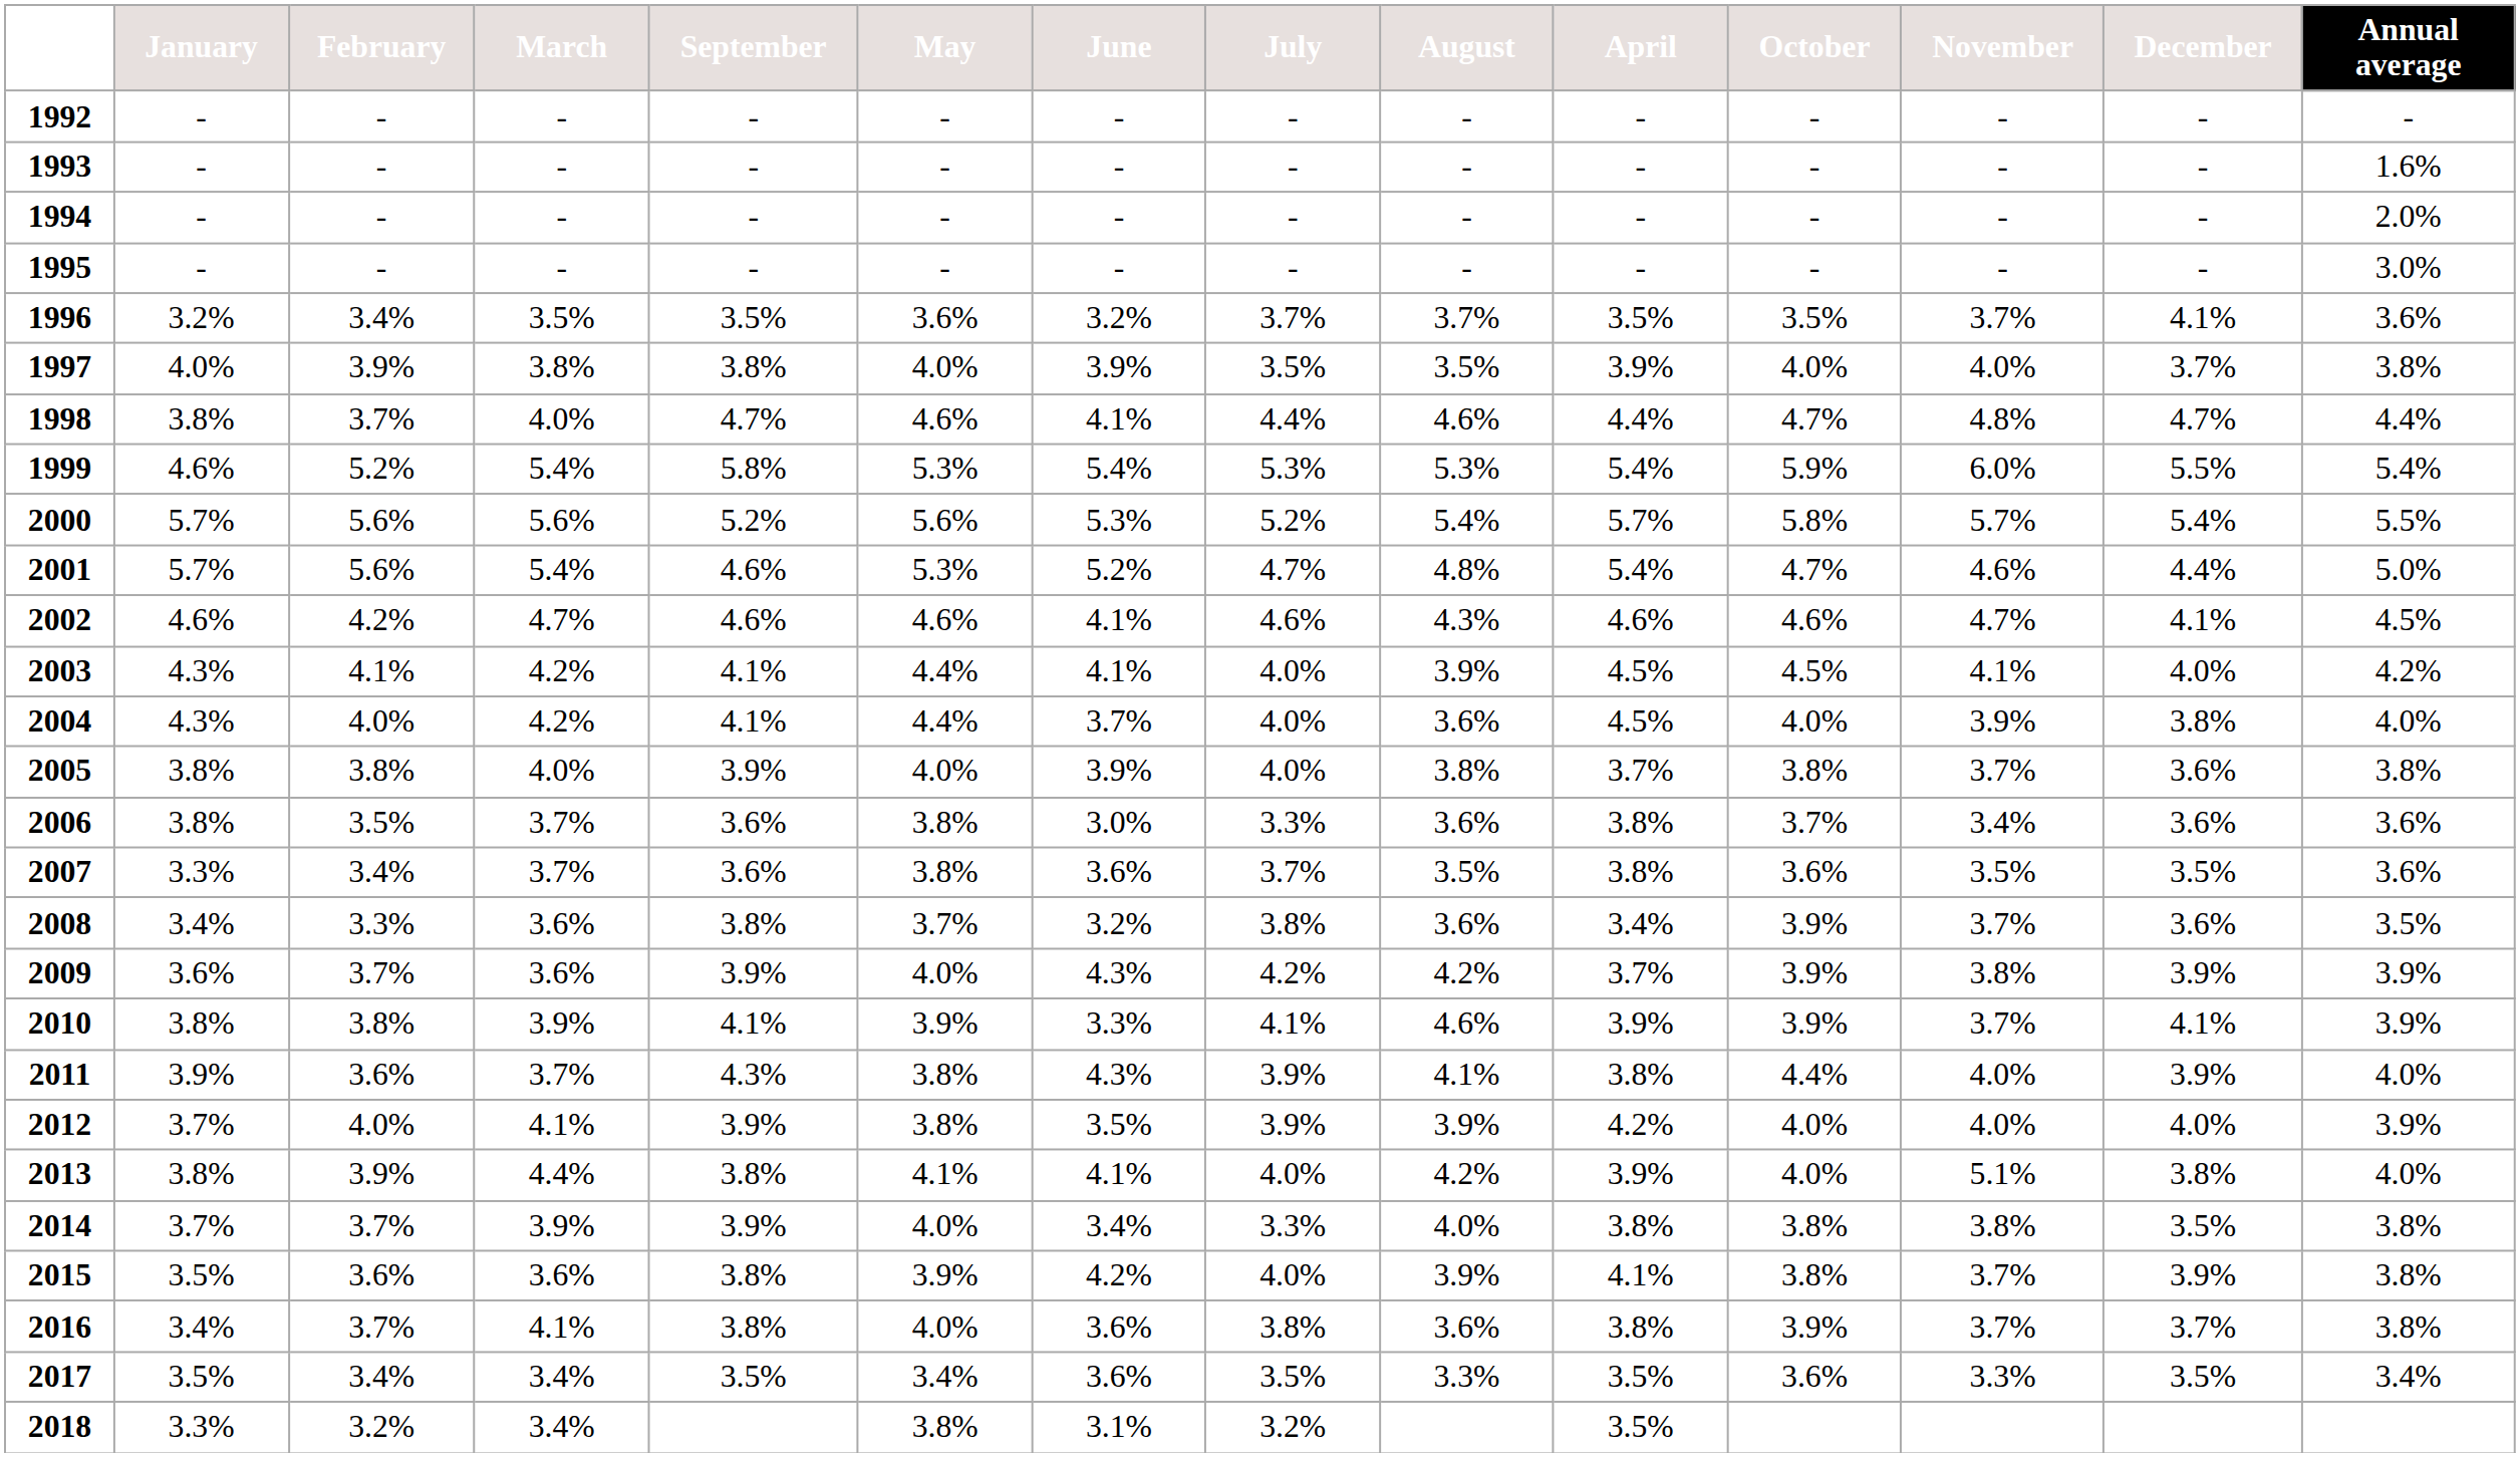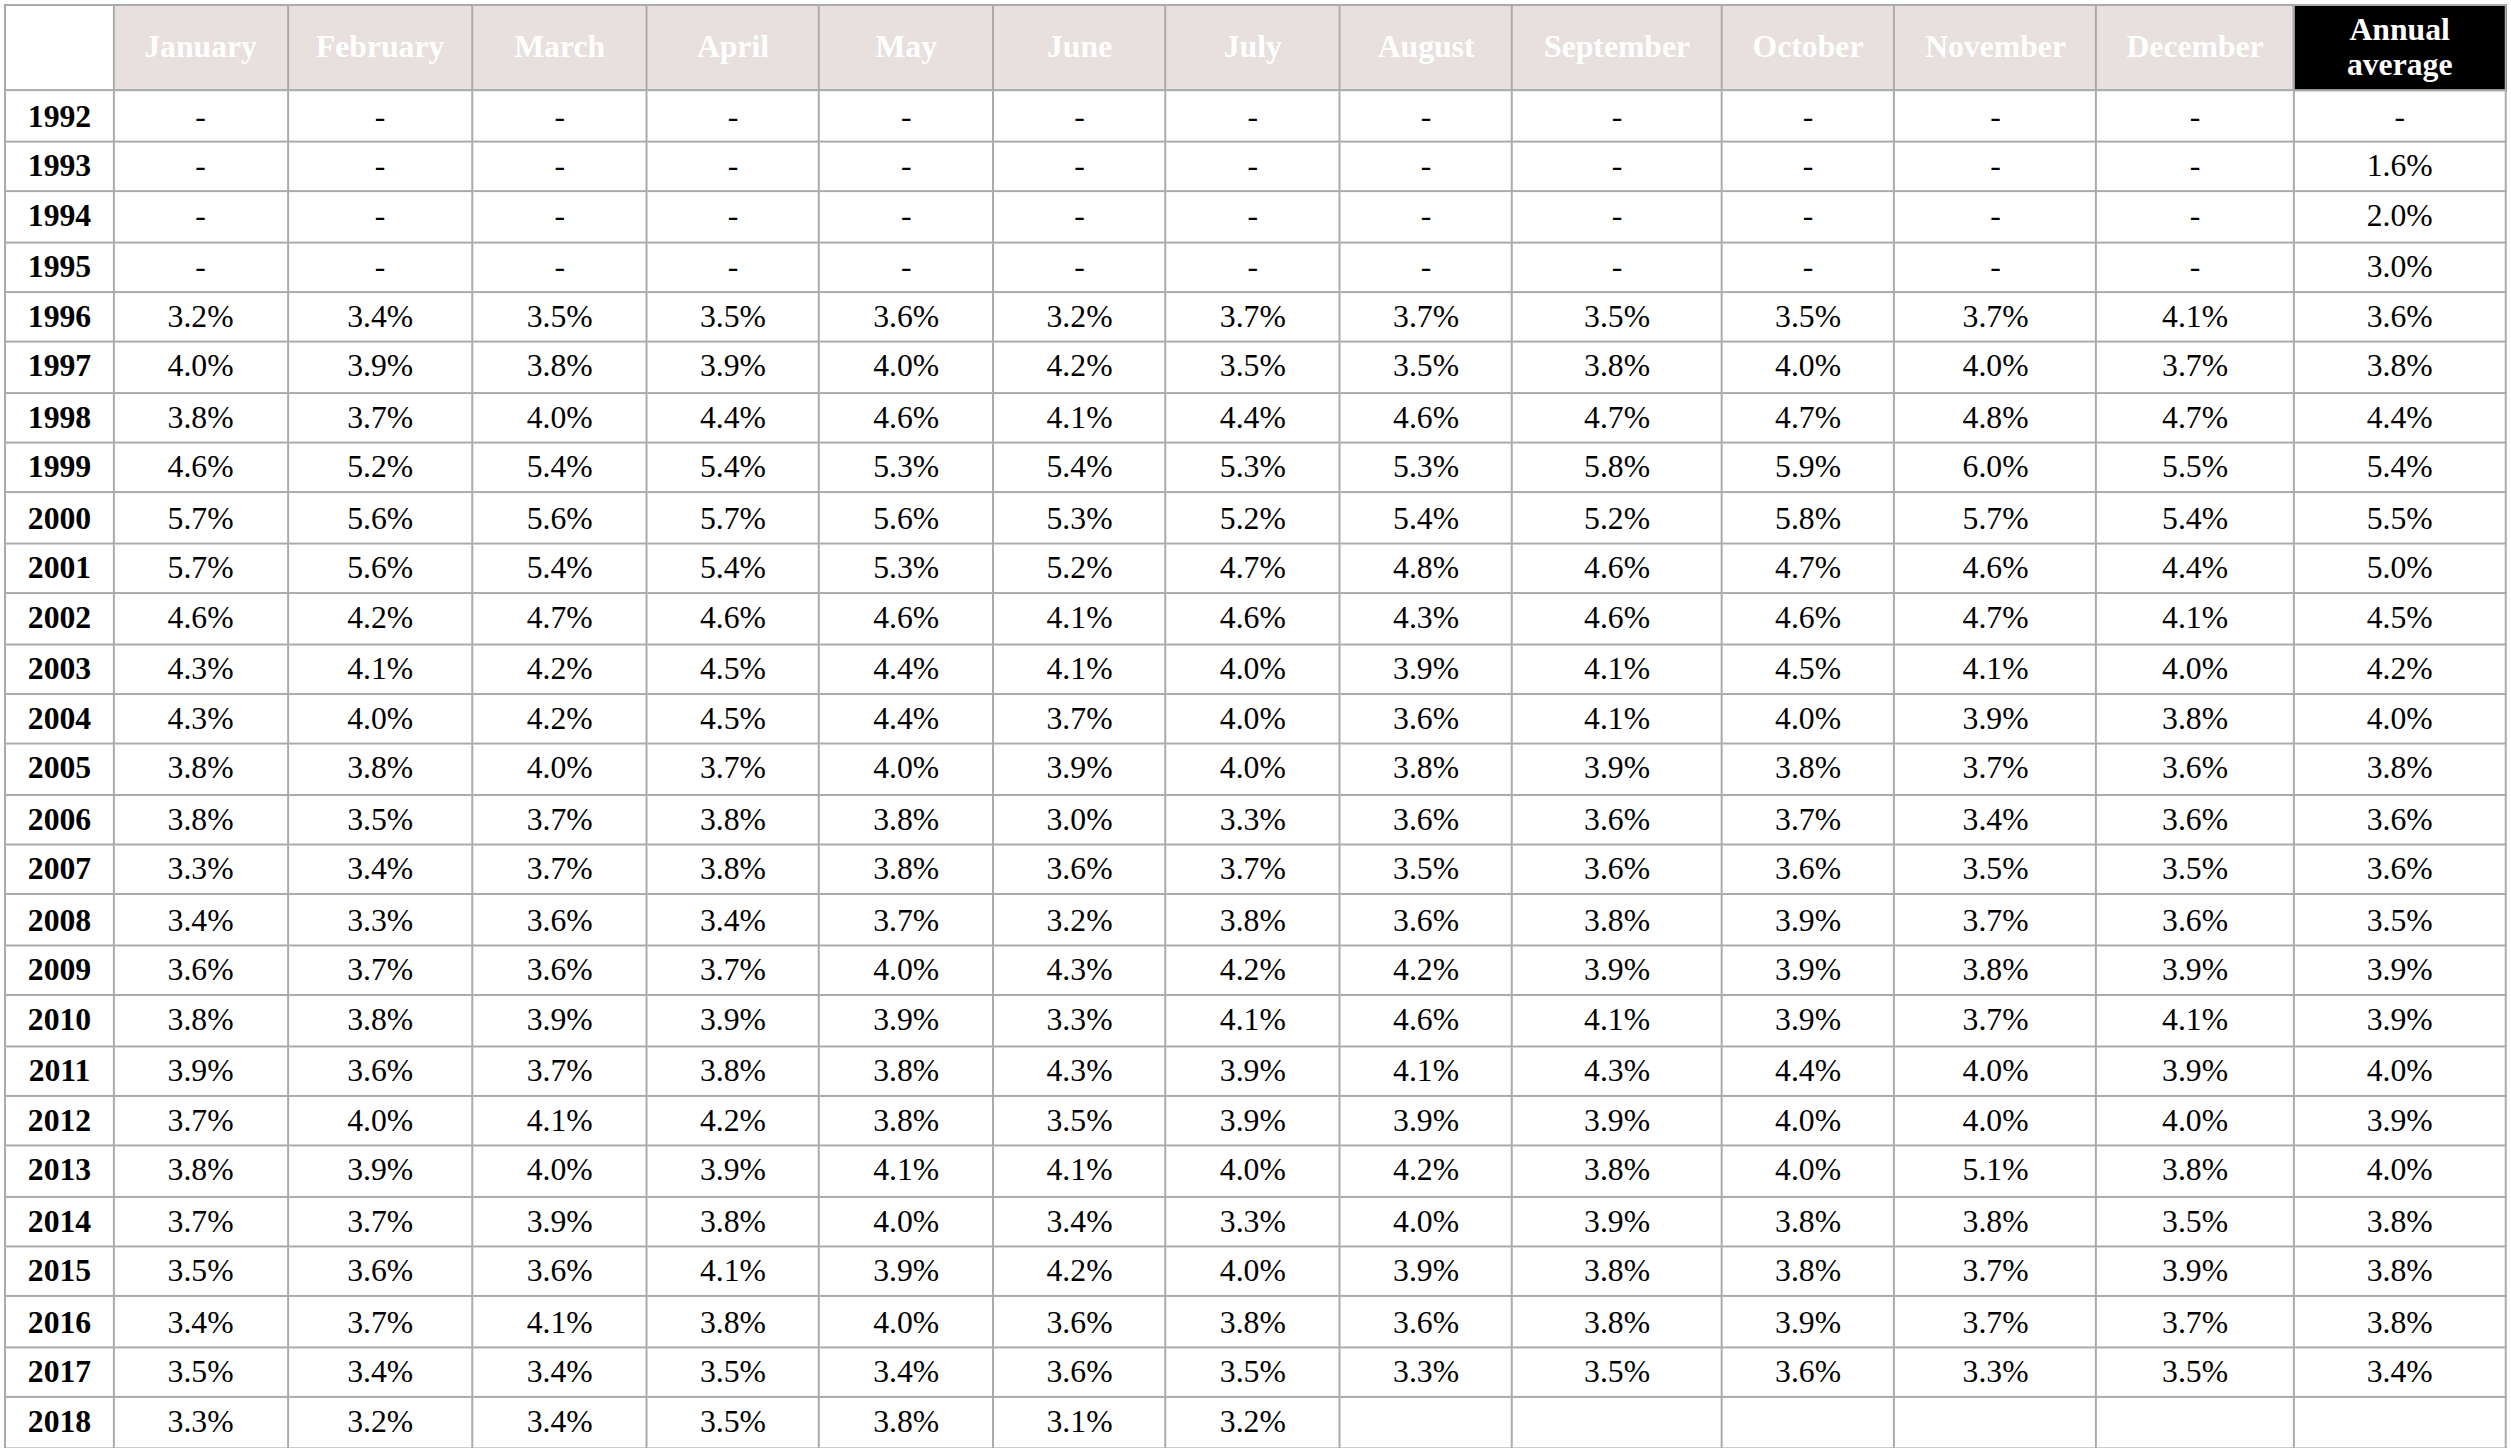columns swapped: April <-> September
1997 | June: 3.9% -> 4.2%
2013 | March: 4.4% -> 4.0%
